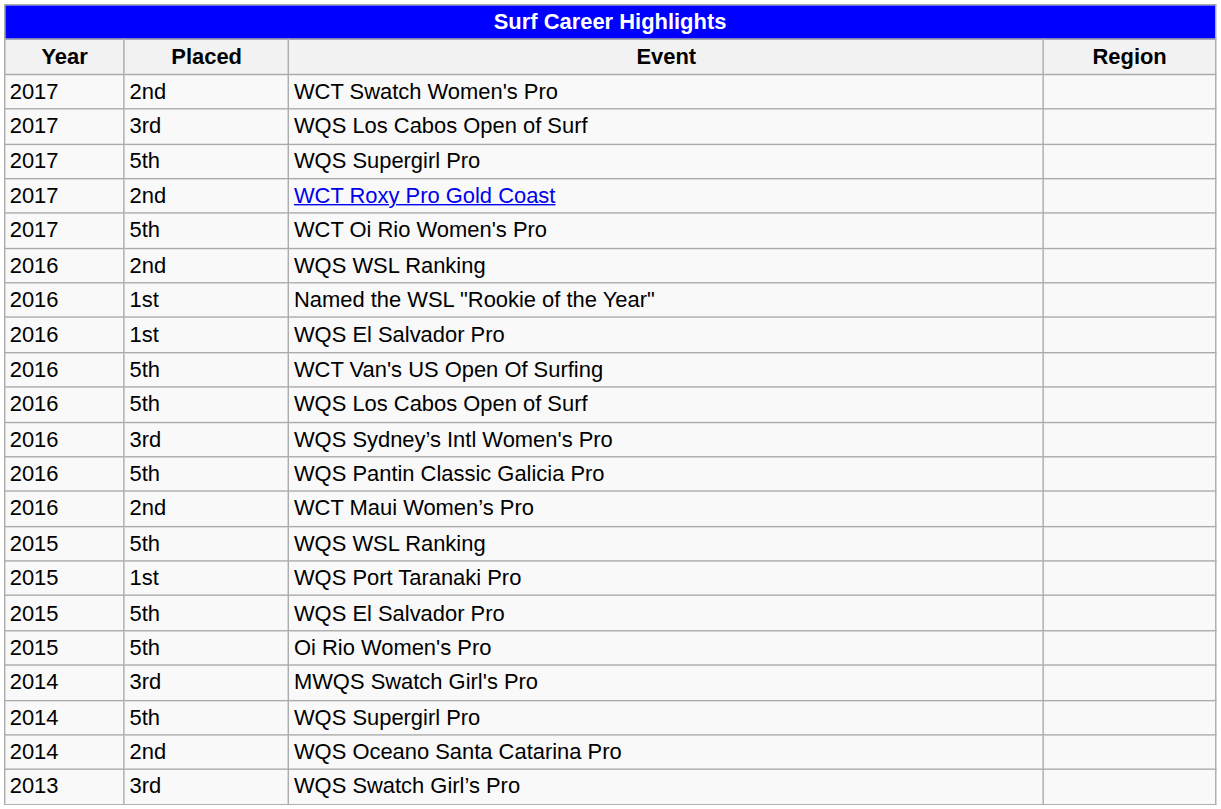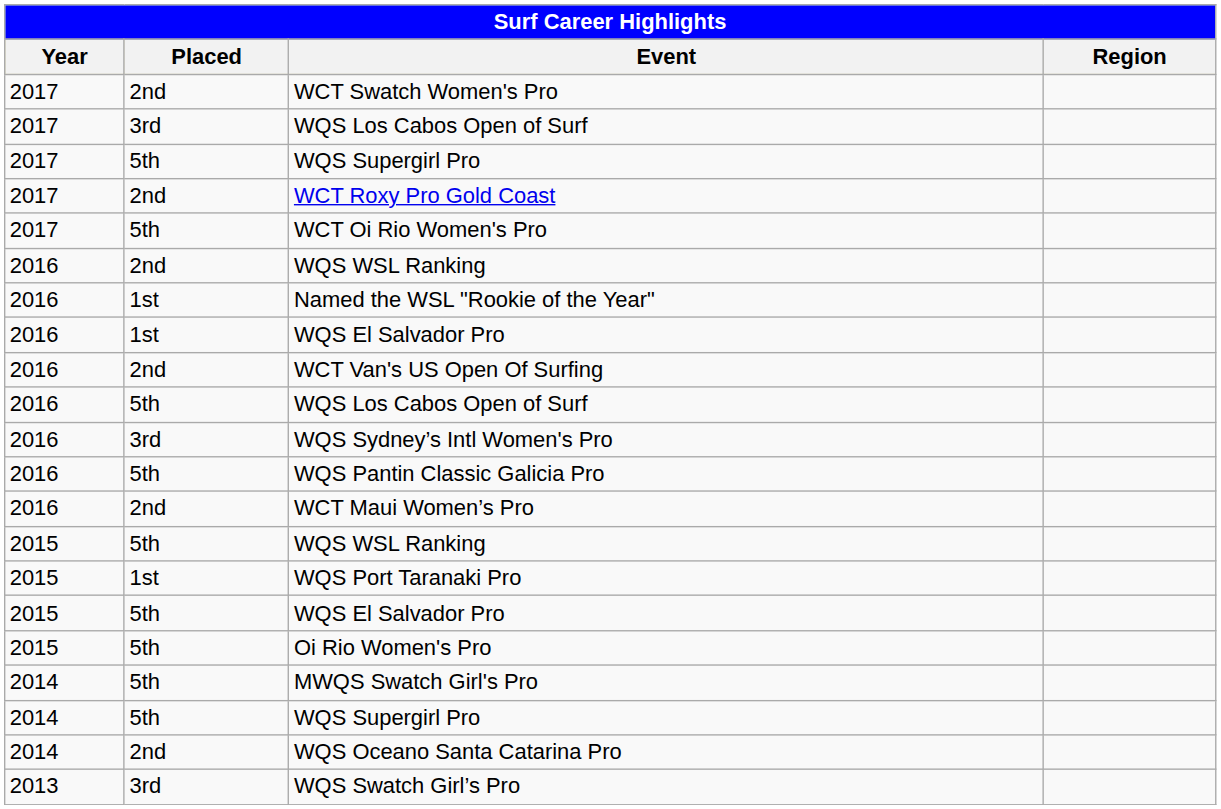WCT Van's US Open Of Surfing | Placed: 5th -> 2nd
MWQS Swatch Girl's Pro | Placed: 3rd -> 5th
